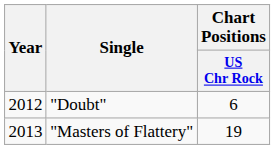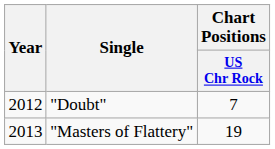"Doubt" | Chart Positions / US Chr Rock: 6 -> 7
